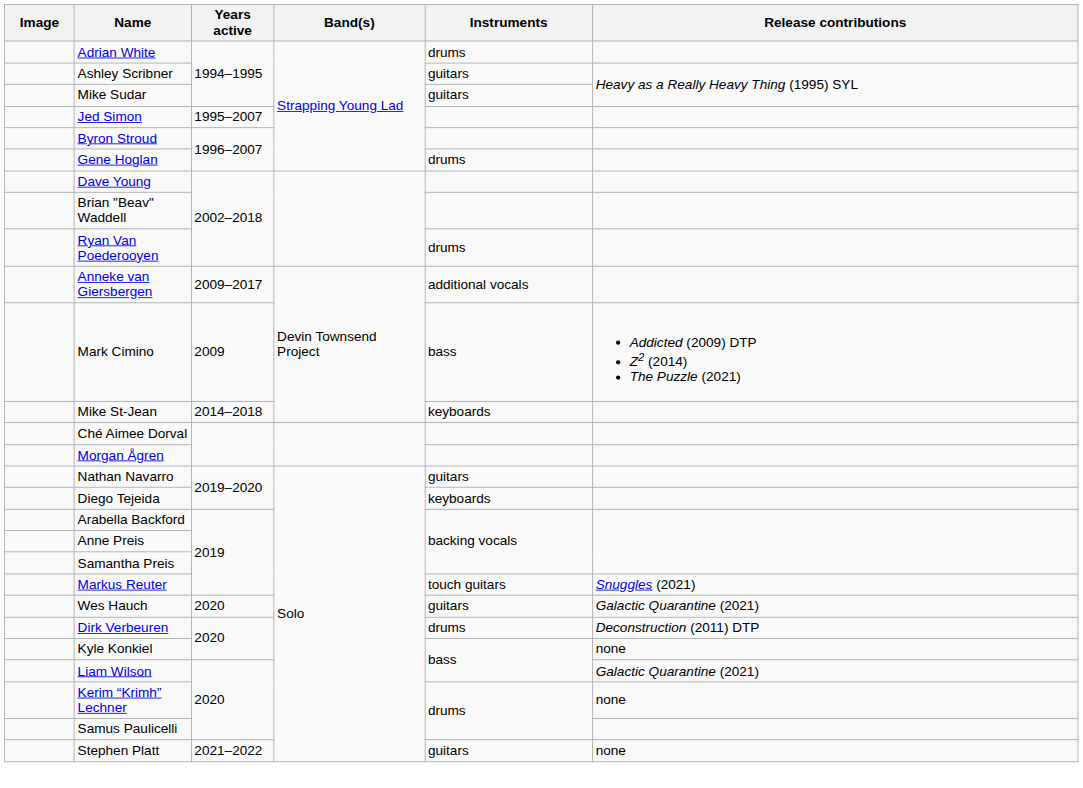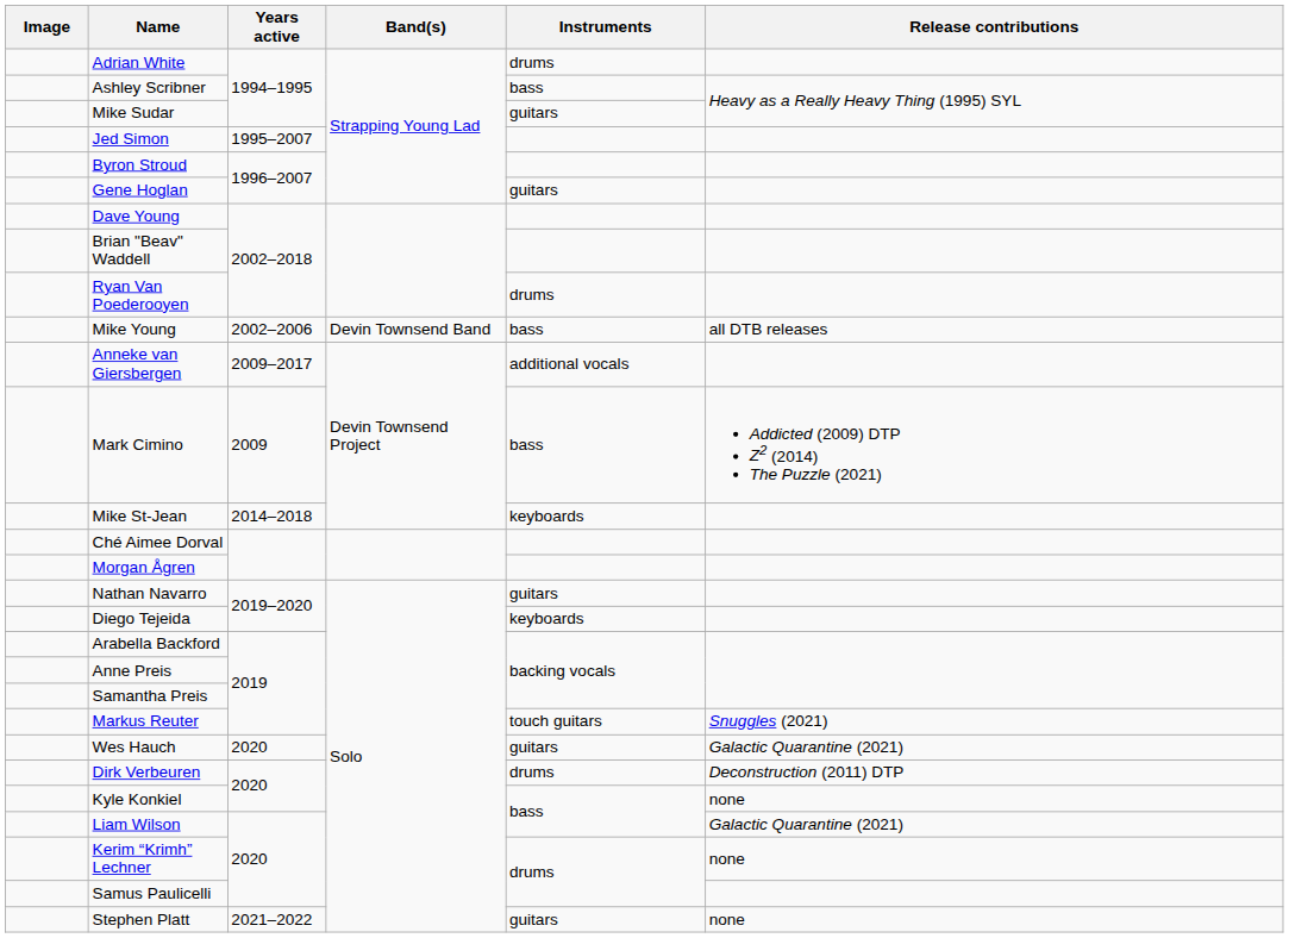Ashley Scribner | Instruments: guitars -> bass
Gene Hoglan | Instruments: drums -> guitars
+ row: Mike Young | 2002–2006 | Devin Townsend Band | bass | all DTB releases
